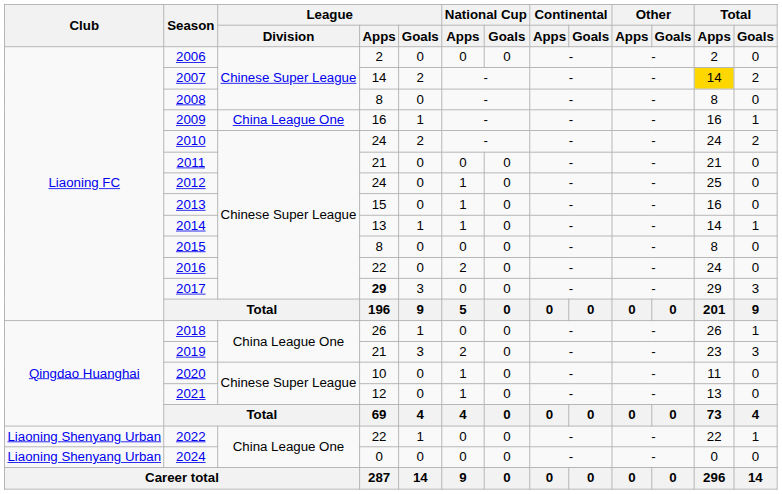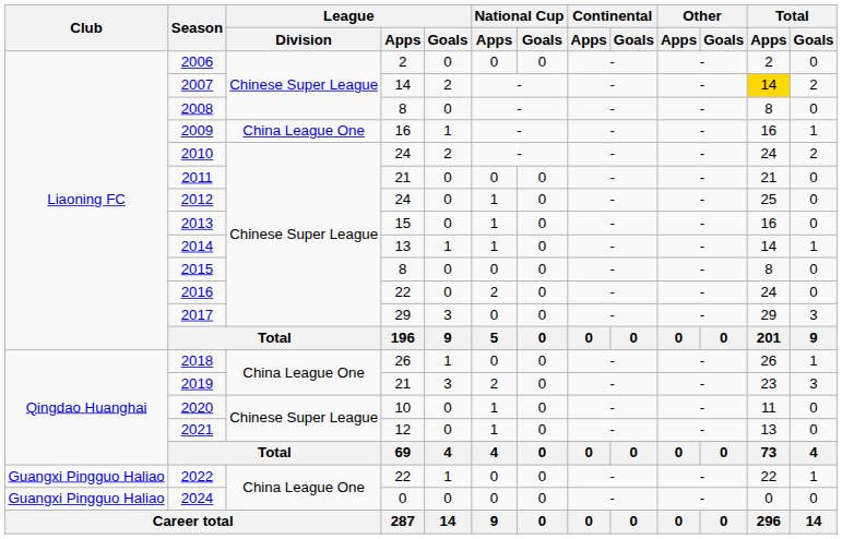2017 | League / Apps: bold -> normal
2022 | Club: Liaoning Shenyang Urban -> Guangxi Pingguo Haliao
2024 | Club: Liaoning Shenyang Urban -> Guangxi Pingguo Haliao
